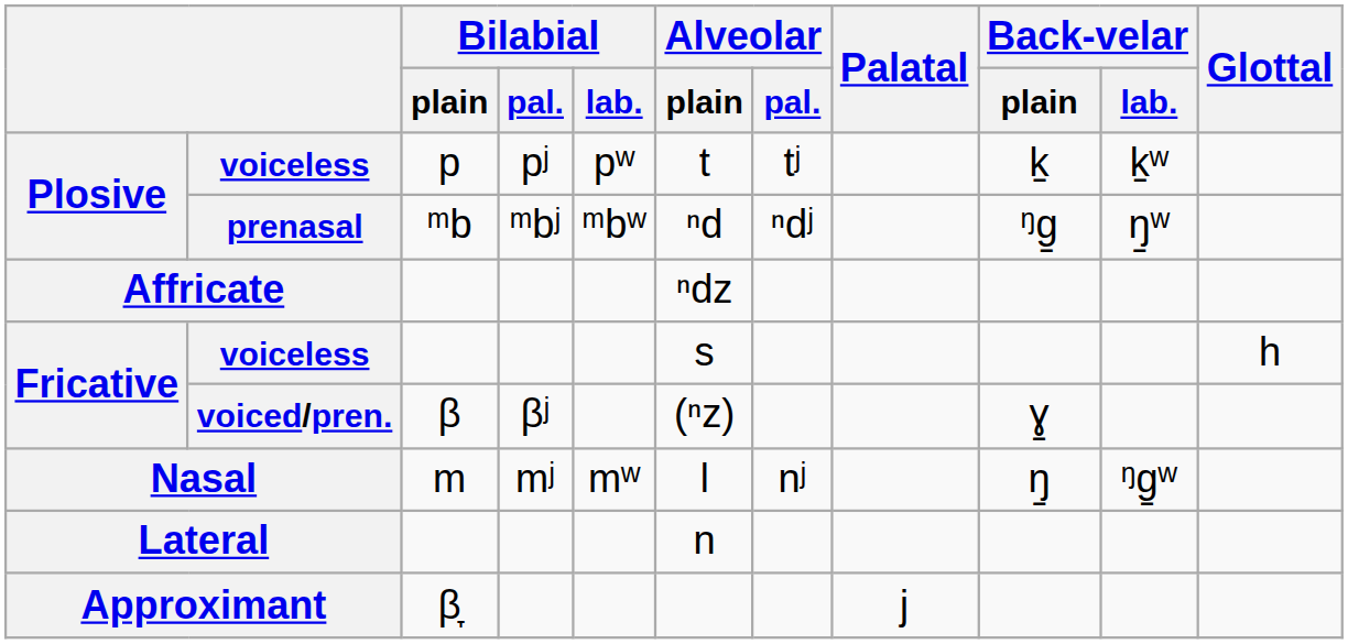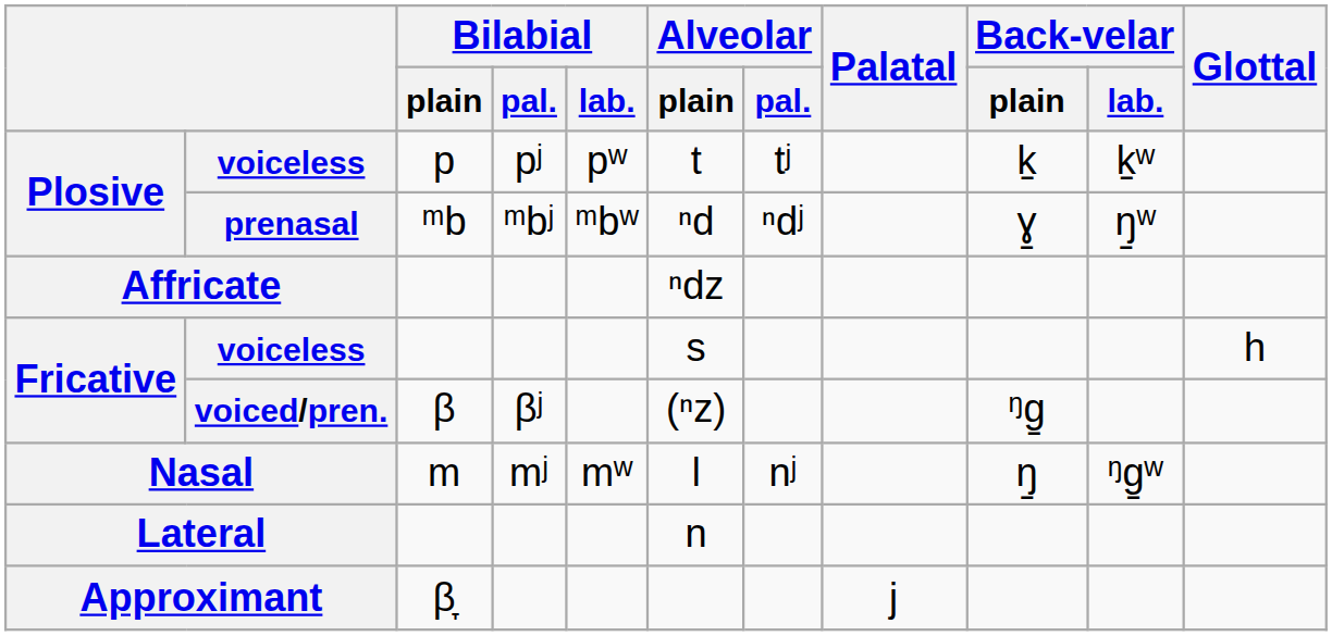prenasal | Back-velar / plain: ᵑɡ̠ -> ɣ̠
voiced/pren. | Back-velar / plain: ɣ̠ -> ᵑɡ̠
